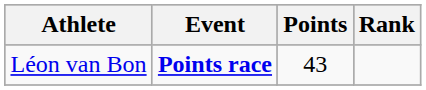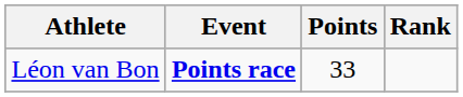Léon van Bon | Points: 43 -> 33
